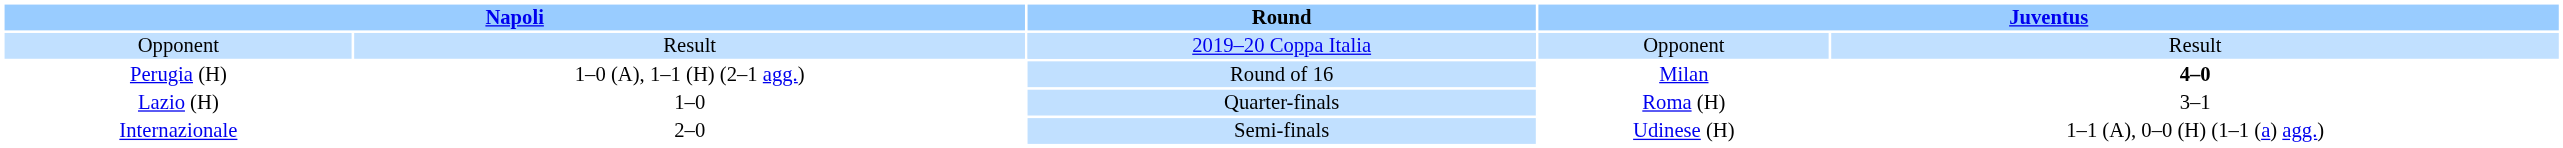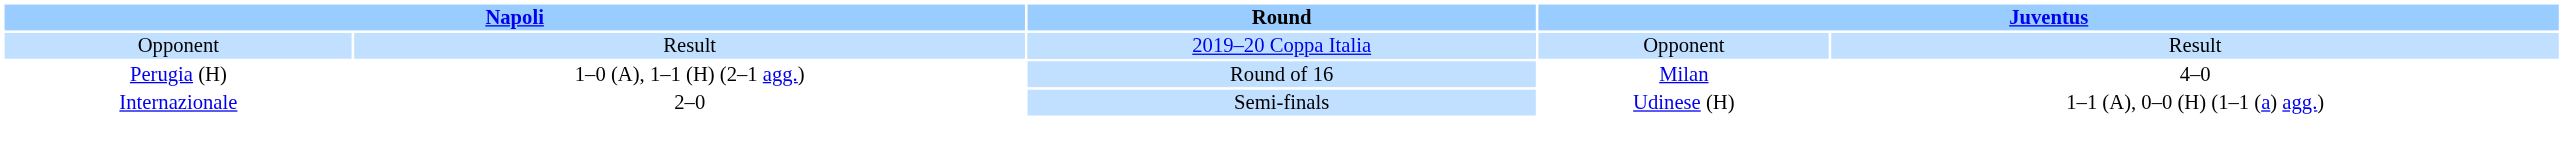Perugia (H) | column 5: bold -> normal
- row: Lazio (H) | 1–0 | Quarter-finals | Roma (H) | 3–1
